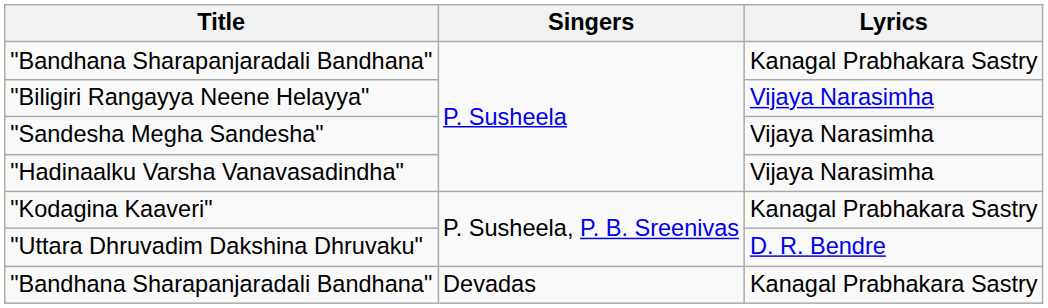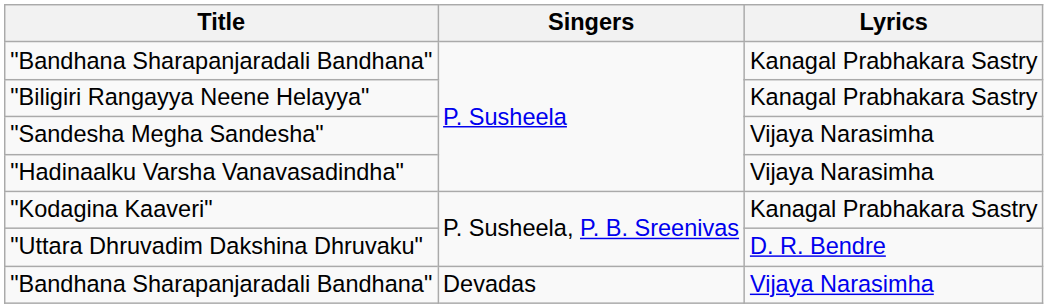"Biligiri Rangayya Neene Helayya" | Lyrics: Vijaya Narasimha -> Kanagal Prabhakara Sastry
"Bandhana Sharapanjaradali Bandhana" / Devadas | Lyrics: Kanagal Prabhakara Sastry -> Vijaya Narasimha
